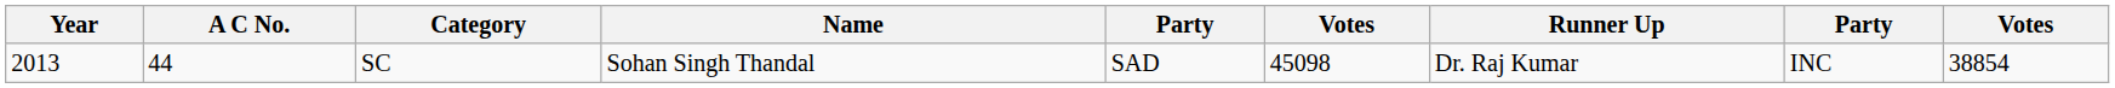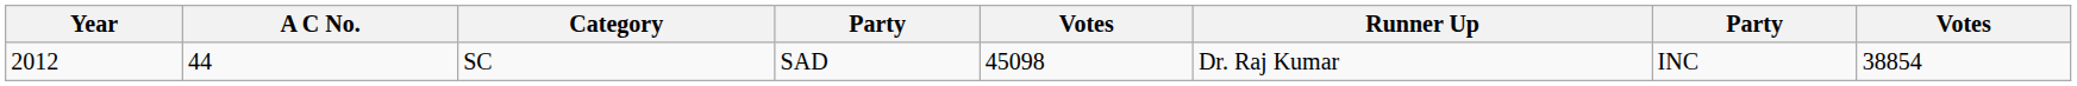- column: Name | Sohan Singh Thandal
SC | Year: 2013 -> 2012
